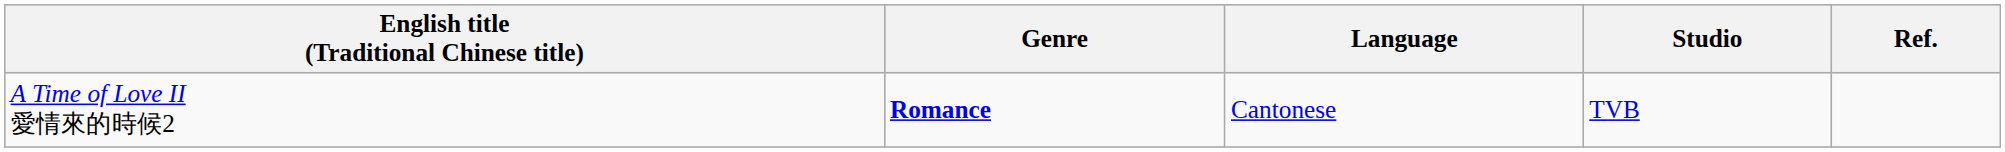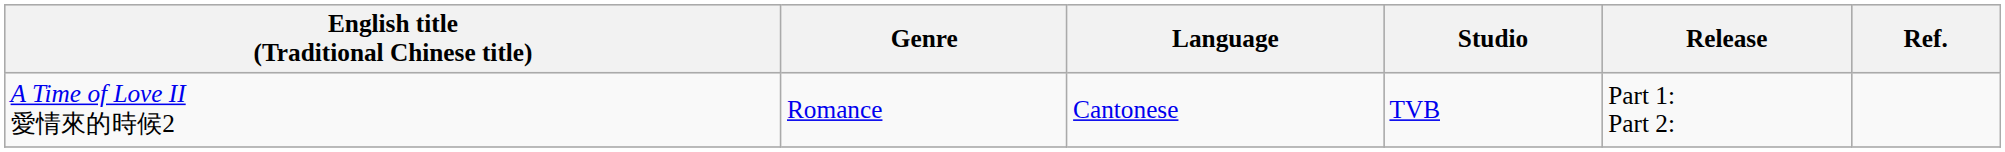+ column: Release | Part 1: Part 2:
A Time of Love II 愛情來的時候2 | Genre: bold -> normal
